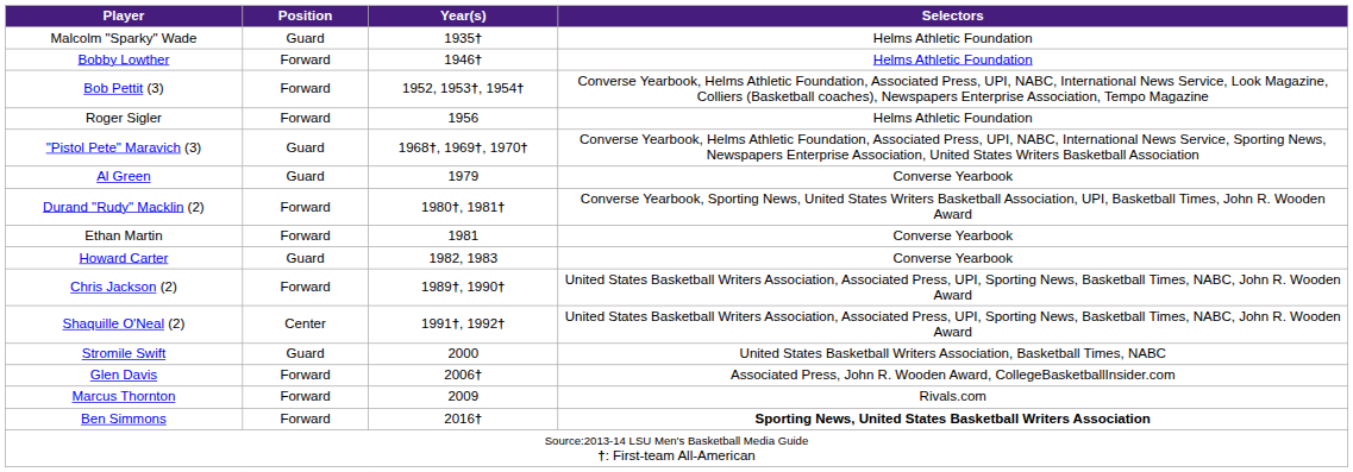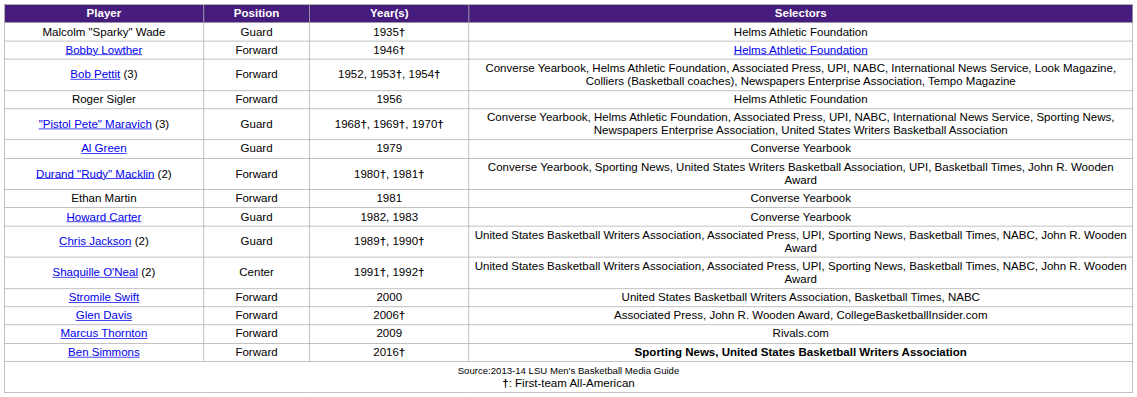Chris Jackson (2) | Position: Forward -> Guard
Stromile Swift | Position: Guard -> Forward
